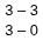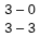rows swapped: 3 – 3 <-> 3 – 0
